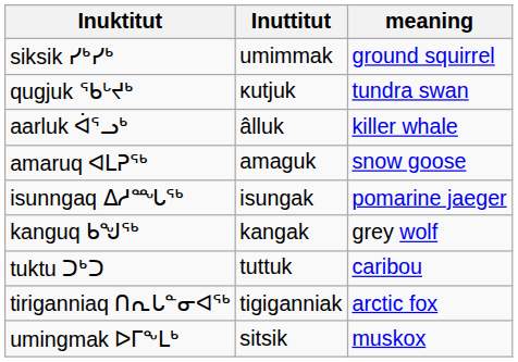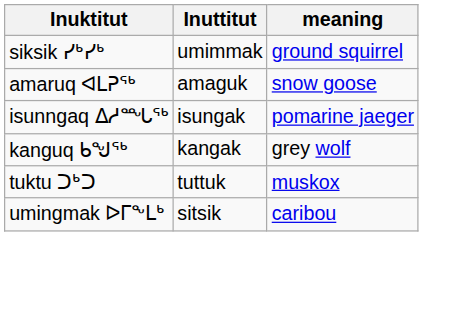- row: qugjuk ᖃᒡᔪᒃ | ĸutjuk | tundra swan
- row: aarluk ᐋᕐᓗᒃ | âlluk | killer whale
tuktu ᑐᒃᑐ | meaning: caribou -> muskox
- row: tiriganniaq ᑎᕆᒐᓐᓂᐊᖅ | tigiganniak | arctic fox
umingmak ᐅᒥᖕᒪᒃ | meaning: muskox -> caribou
